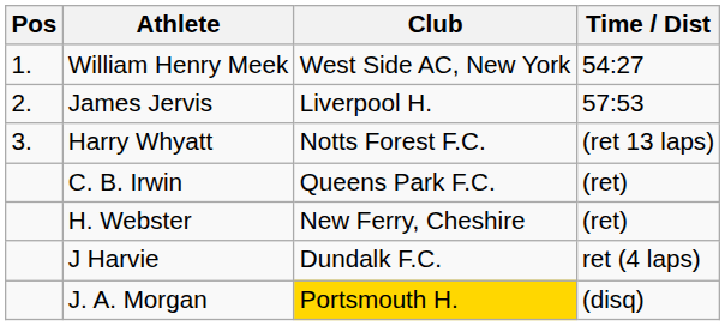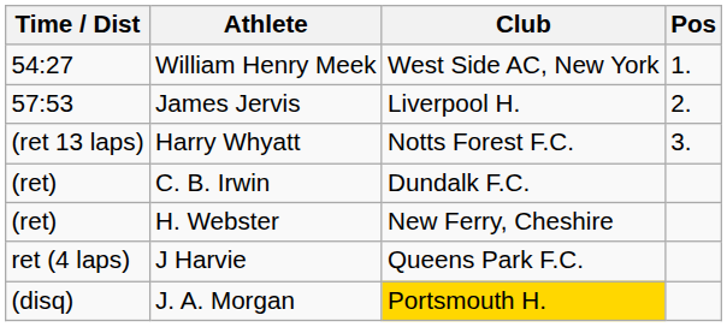columns swapped: Pos <-> Time / Dist
C. B. Irwin | Club: Queens Park F.C. -> Dundalk F.C.
J Harvie | Club: Dundalk F.C. -> Queens Park F.C.
